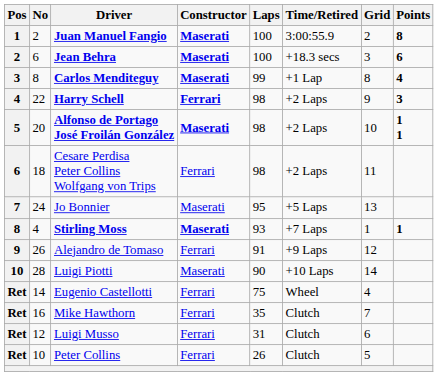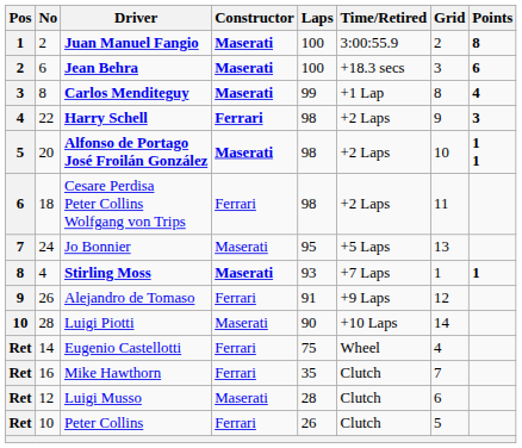Luigi Musso | Constructor: Ferrari -> Maserati
Luigi Musso | Laps: 31 -> 28
